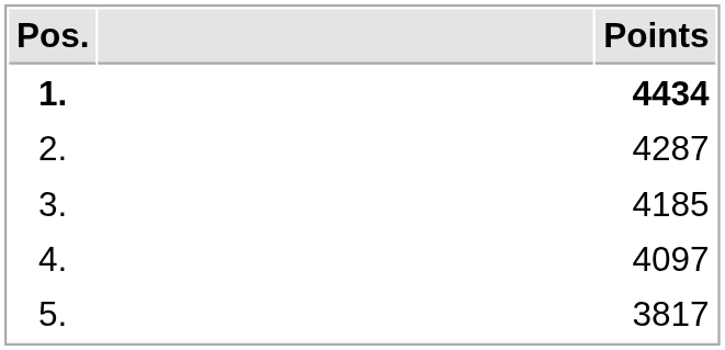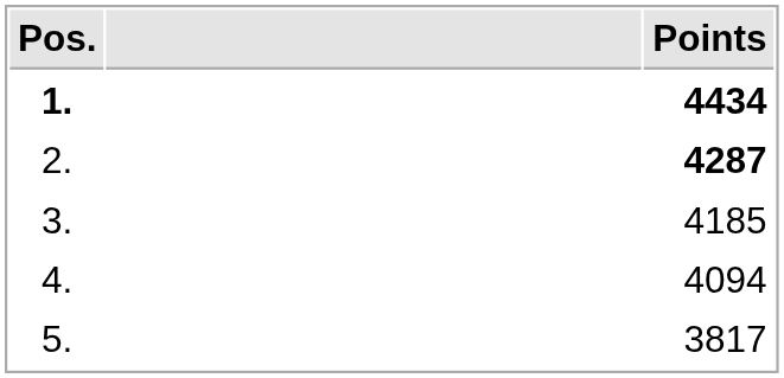2. | Points: normal -> bold
4. | Points: 4097 -> 4094
